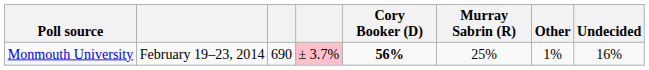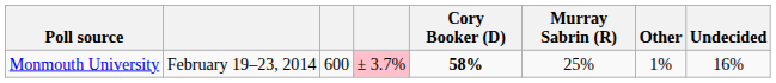Monmouth University | column 3: 690 -> 600
Monmouth University | Cory Booker (D): 56% -> 58%
